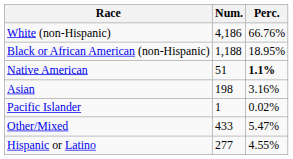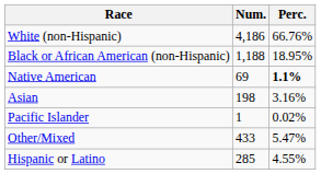Native American | Num.: 51 -> 69
Hispanic or Latino | Num.: 277 -> 285
